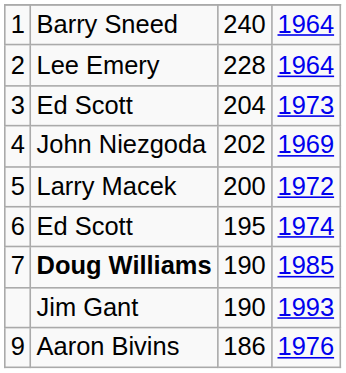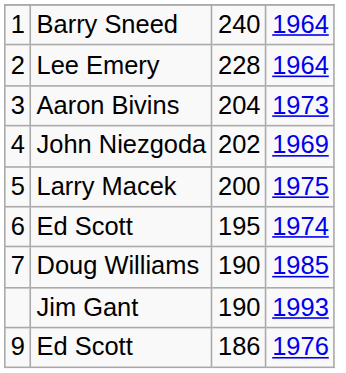3 | column 2: Ed Scott -> Aaron Bivins
5 | column 4: 1972 -> 1975
7 | column 2: bold -> normal
9 | column 2: Aaron Bivins -> Ed Scott
